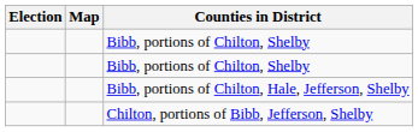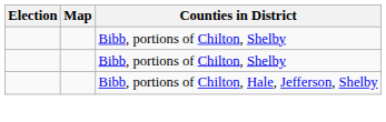- row: Chilton, portions of Bibb, Jefferson, Shelby
